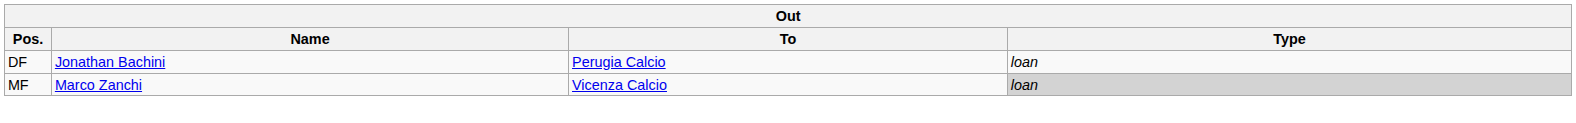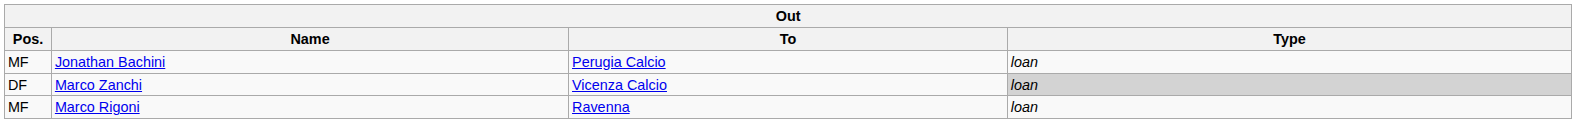Jonathan Bachini | Pos.: DF -> MF
Marco Zanchi | Pos.: MF -> DF
+ row: MF | Marco Rigoni | Ravenna | loan
